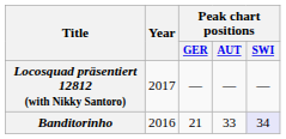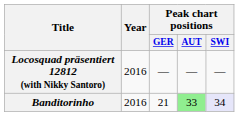Locosquad präsentiert 12812 (with Nikky Santoro) | Year: 2017 -> 2016
Banditorinho | Peak chart positions / AUT: no background -> lightgreen background
